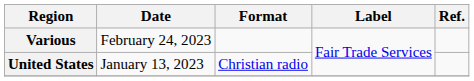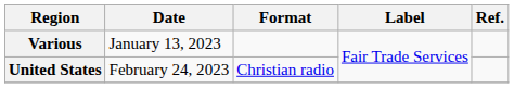Various | Date: February 24, 2023 -> January 13, 2023
United States | Date: January 13, 2023 -> February 24, 2023
